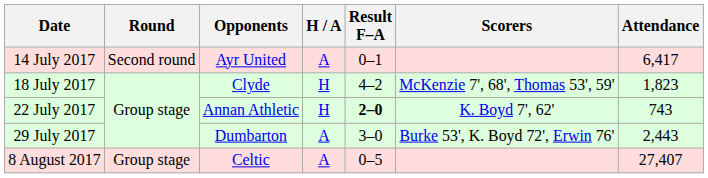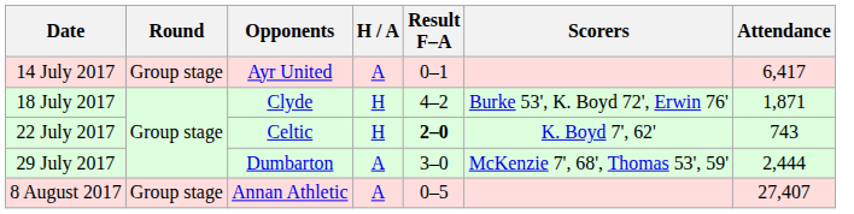14 July 2017 | Round: Second round -> Group stage
18 July 2017 | Scorers: McKenzie 7', 68', Thomas 53', 59' -> Burke 53', K. Boyd 72', Erwin 76'
18 July 2017 | Attendance: 1,823 -> 1,871
22 July 2017 | Opponents: Annan Athletic -> Celtic
29 July 2017 | Scorers: Burke 53', K. Boyd 72', Erwin 76' -> McKenzie 7', 68', Thomas 53', 59'
29 July 2017 | Attendance: 2,443 -> 2,444
8 August 2017 | Opponents: Celtic -> Annan Athletic
